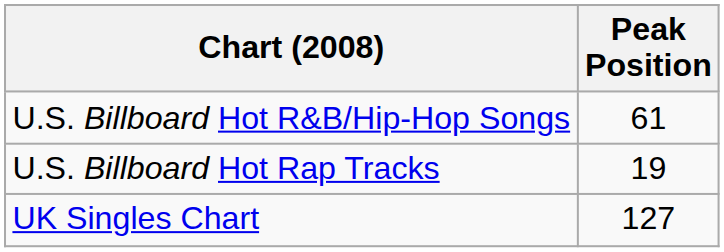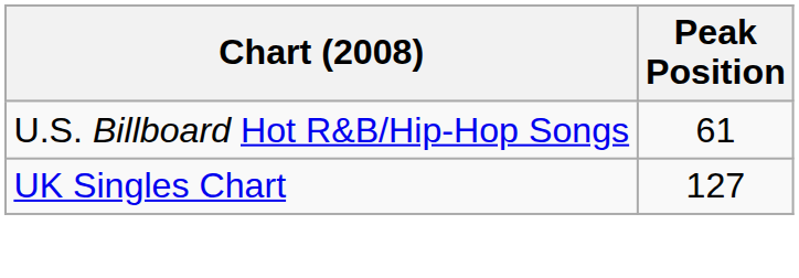- row: U.S. Billboard Hot Rap Tracks | 19
